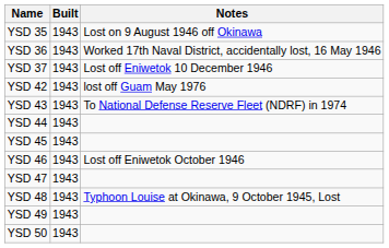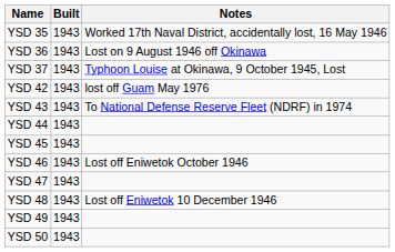YSD 35 | Notes: Lost on 9 August 1946 off Okinawa -> Worked 17th Naval District, accidentally lost, 16 May 1946
YSD 36 | Notes: Worked 17th Naval District, accidentally lost, 16 May 1946 -> Lost on 9 August 1946 off Okinawa
YSD 37 | Notes: Lost off Eniwetok 10 December 1946 -> Typhoon Louise at Okinawa, 9 October 1945, Lost
YSD 48 | Notes: Typhoon Louise at Okinawa, 9 October 1945, Lost -> Lost off Eniwetok 10 December 1946
